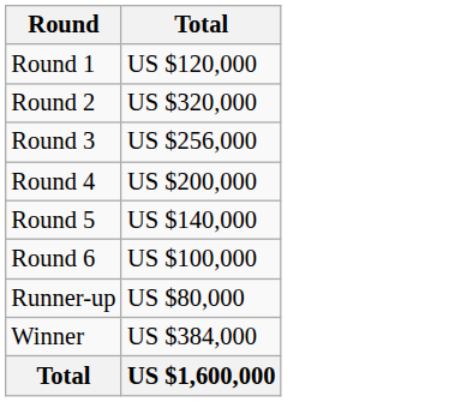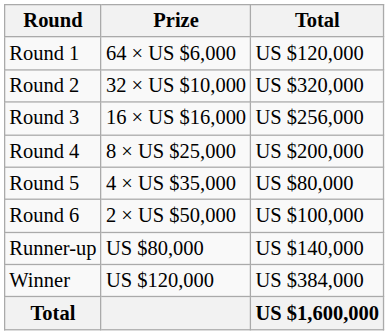+ column: Prize | 64 × US $6,000 | 32 × US $10,000 | 16 × US $16,000 | 8 × US $25,000 | 4 × US $35,000 | 2 × US $50,000 | US $80,000 | US $120,000
Round 5 | Total: US $140,000 -> US $80,000
Runner-up | Total: US $80,000 -> US $140,000
